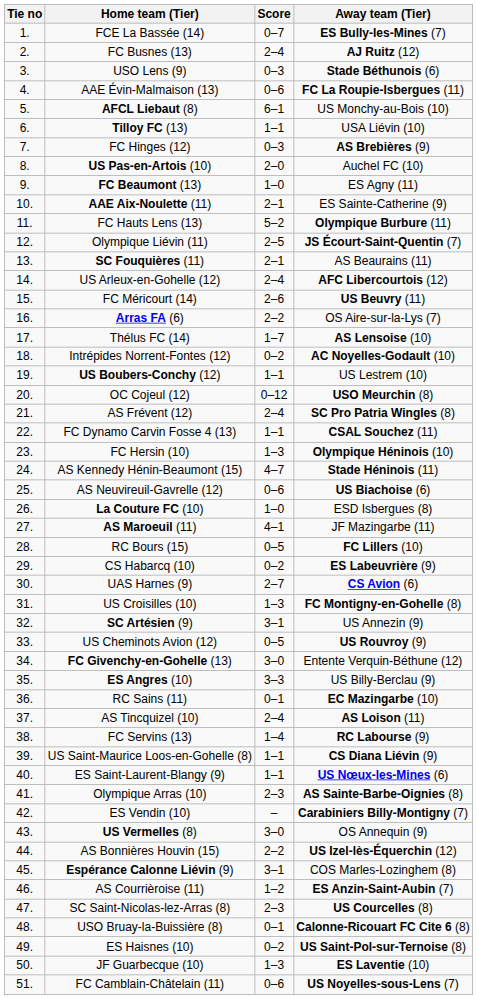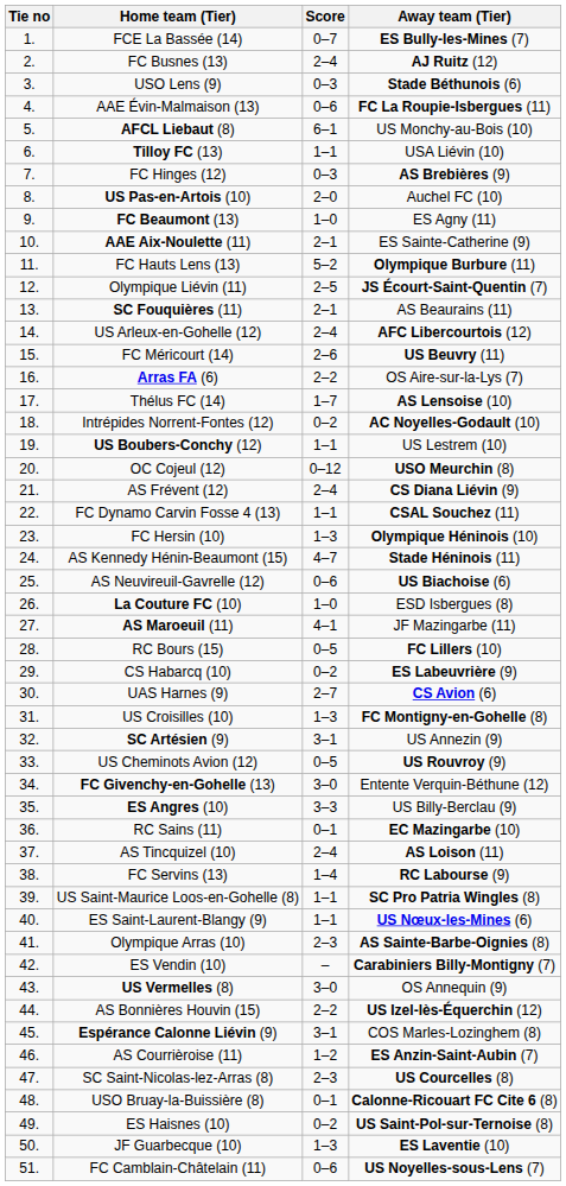AS Frévent (12) | Away team (Tier): SC Pro Patria Wingles (8) -> CS Diana Liévin (9)
US Saint-Maurice Loos-en-Gohelle (8) | Away team (Tier): CS Diana Liévin (9) -> SC Pro Patria Wingles (8)
